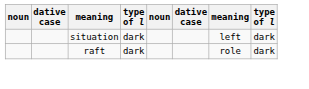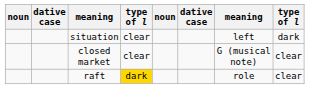situation | column 4: dark -> clear
+ row: closed market | clear | G (musical note) | clear
raft | column 4: no background -> gold background
raft | column 8: dark -> clear
